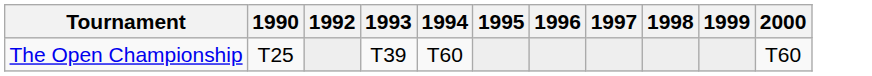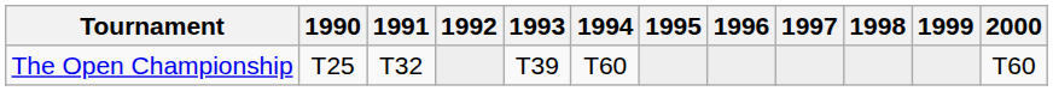+ column: 1991 | T32
